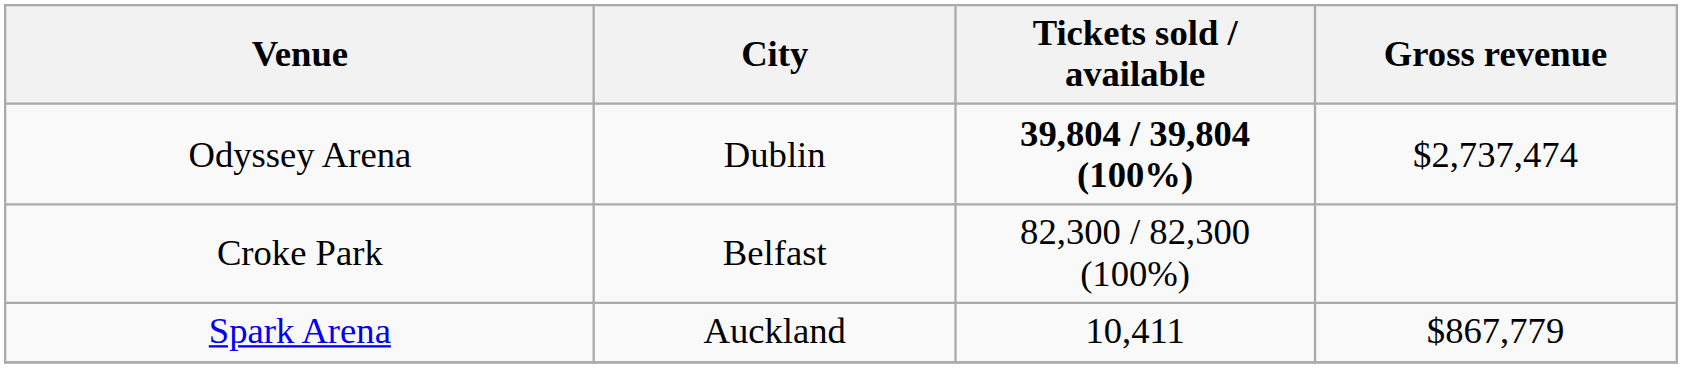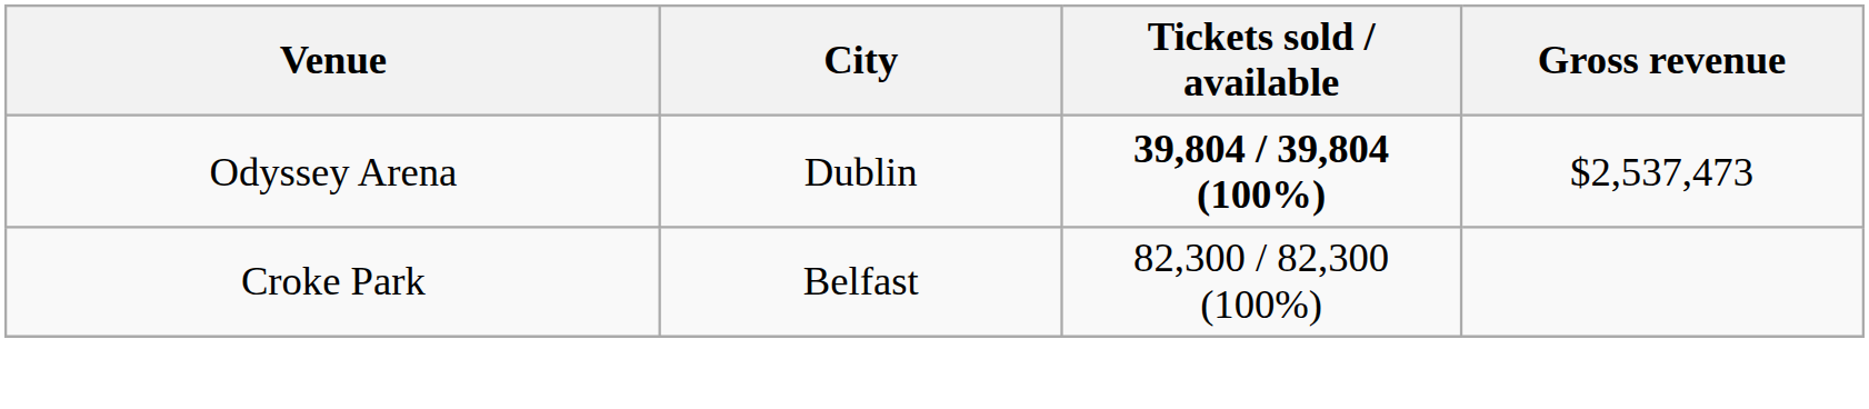Odyssey Arena | Gross revenue: $2,737,474 -> $2,537,473
- row: Spark Arena | Auckland | 10,411 | $867,779
